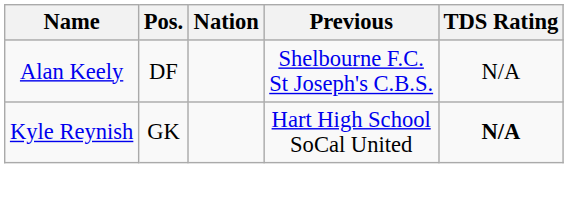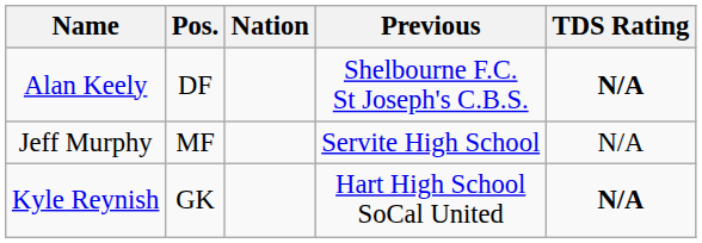Alan Keely | TDS Rating: normal -> bold
+ row: Jeff Murphy | MF | Servite High School | N/A
